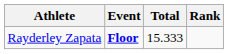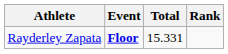Rayderley Zapata | Total: 15.333 -> 15.331
